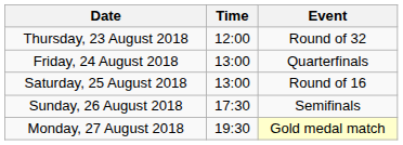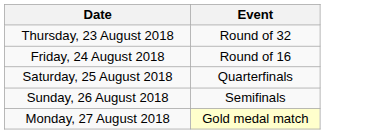- column: Time | 12:00 | 13:00 | 13:00 | 17:30 | 19:30
Friday, 24 August 2018 | Event: Quarterfinals -> Round of 16
Saturday, 25 August 2018 | Event: Round of 16 -> Quarterfinals
